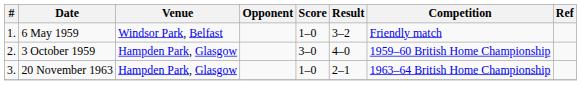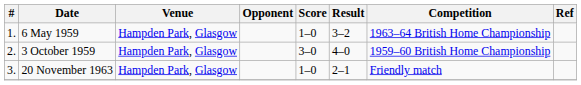6 May 1959 | Venue: Windsor Park, Belfast -> Hampden Park, Glasgow
6 May 1959 | Competition: Friendly match -> 1963–64 British Home Championship
20 November 1963 | Competition: 1963–64 British Home Championship -> Friendly match
